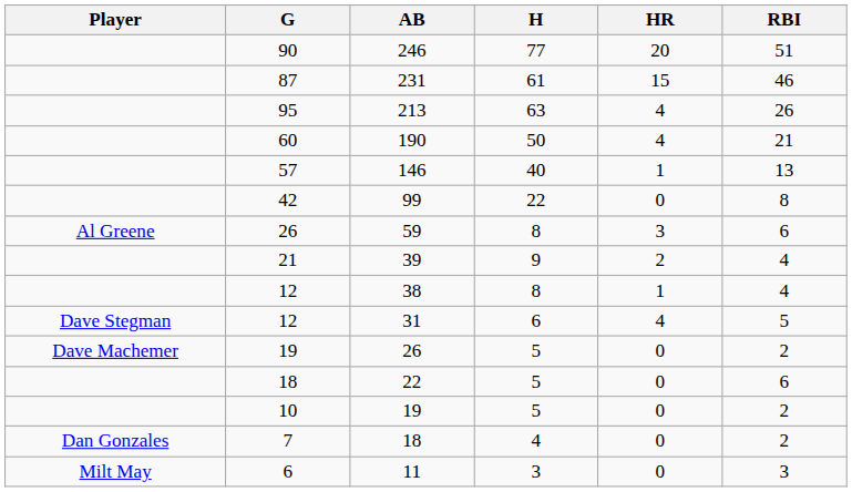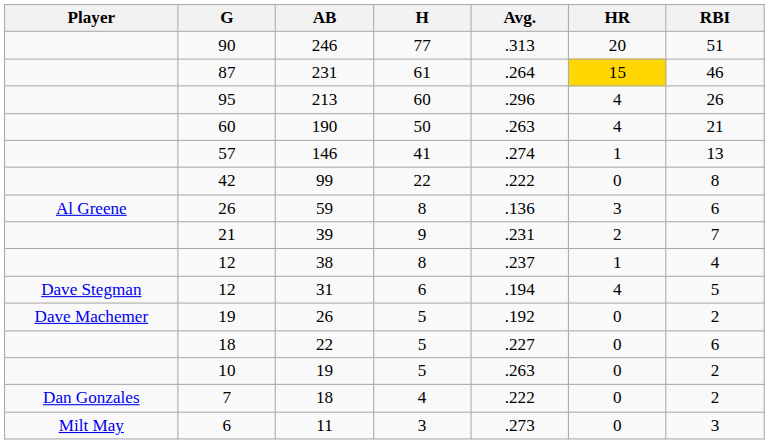+ column: Avg. | .313 | .264 | .296 | .263 | .274 | .222 | .136 | .231 | .237 | .194 | .192 | .227 | .263 | .222 | .273
231 | HR: no background -> gold background
213 | H: 63 -> 60
146 | H: 40 -> 41
39 | RBI: 4 -> 7
